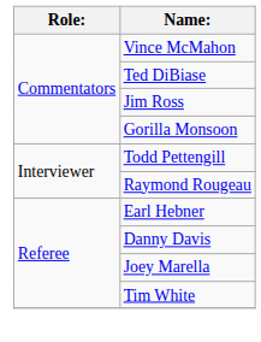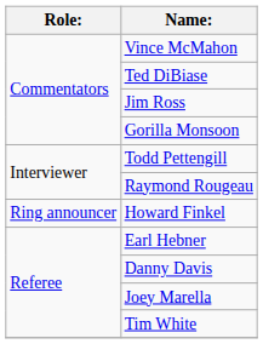+ row: Ring announcer | Howard Finkel
